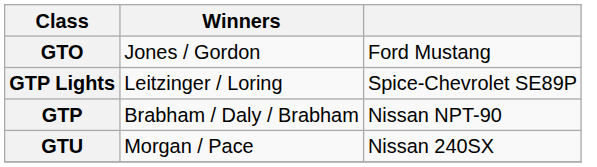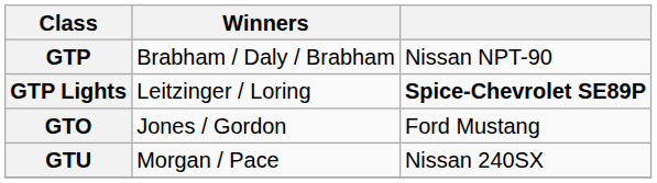rows swapped: GTP <-> GTO
GTP Lights | column 3: normal -> bold
